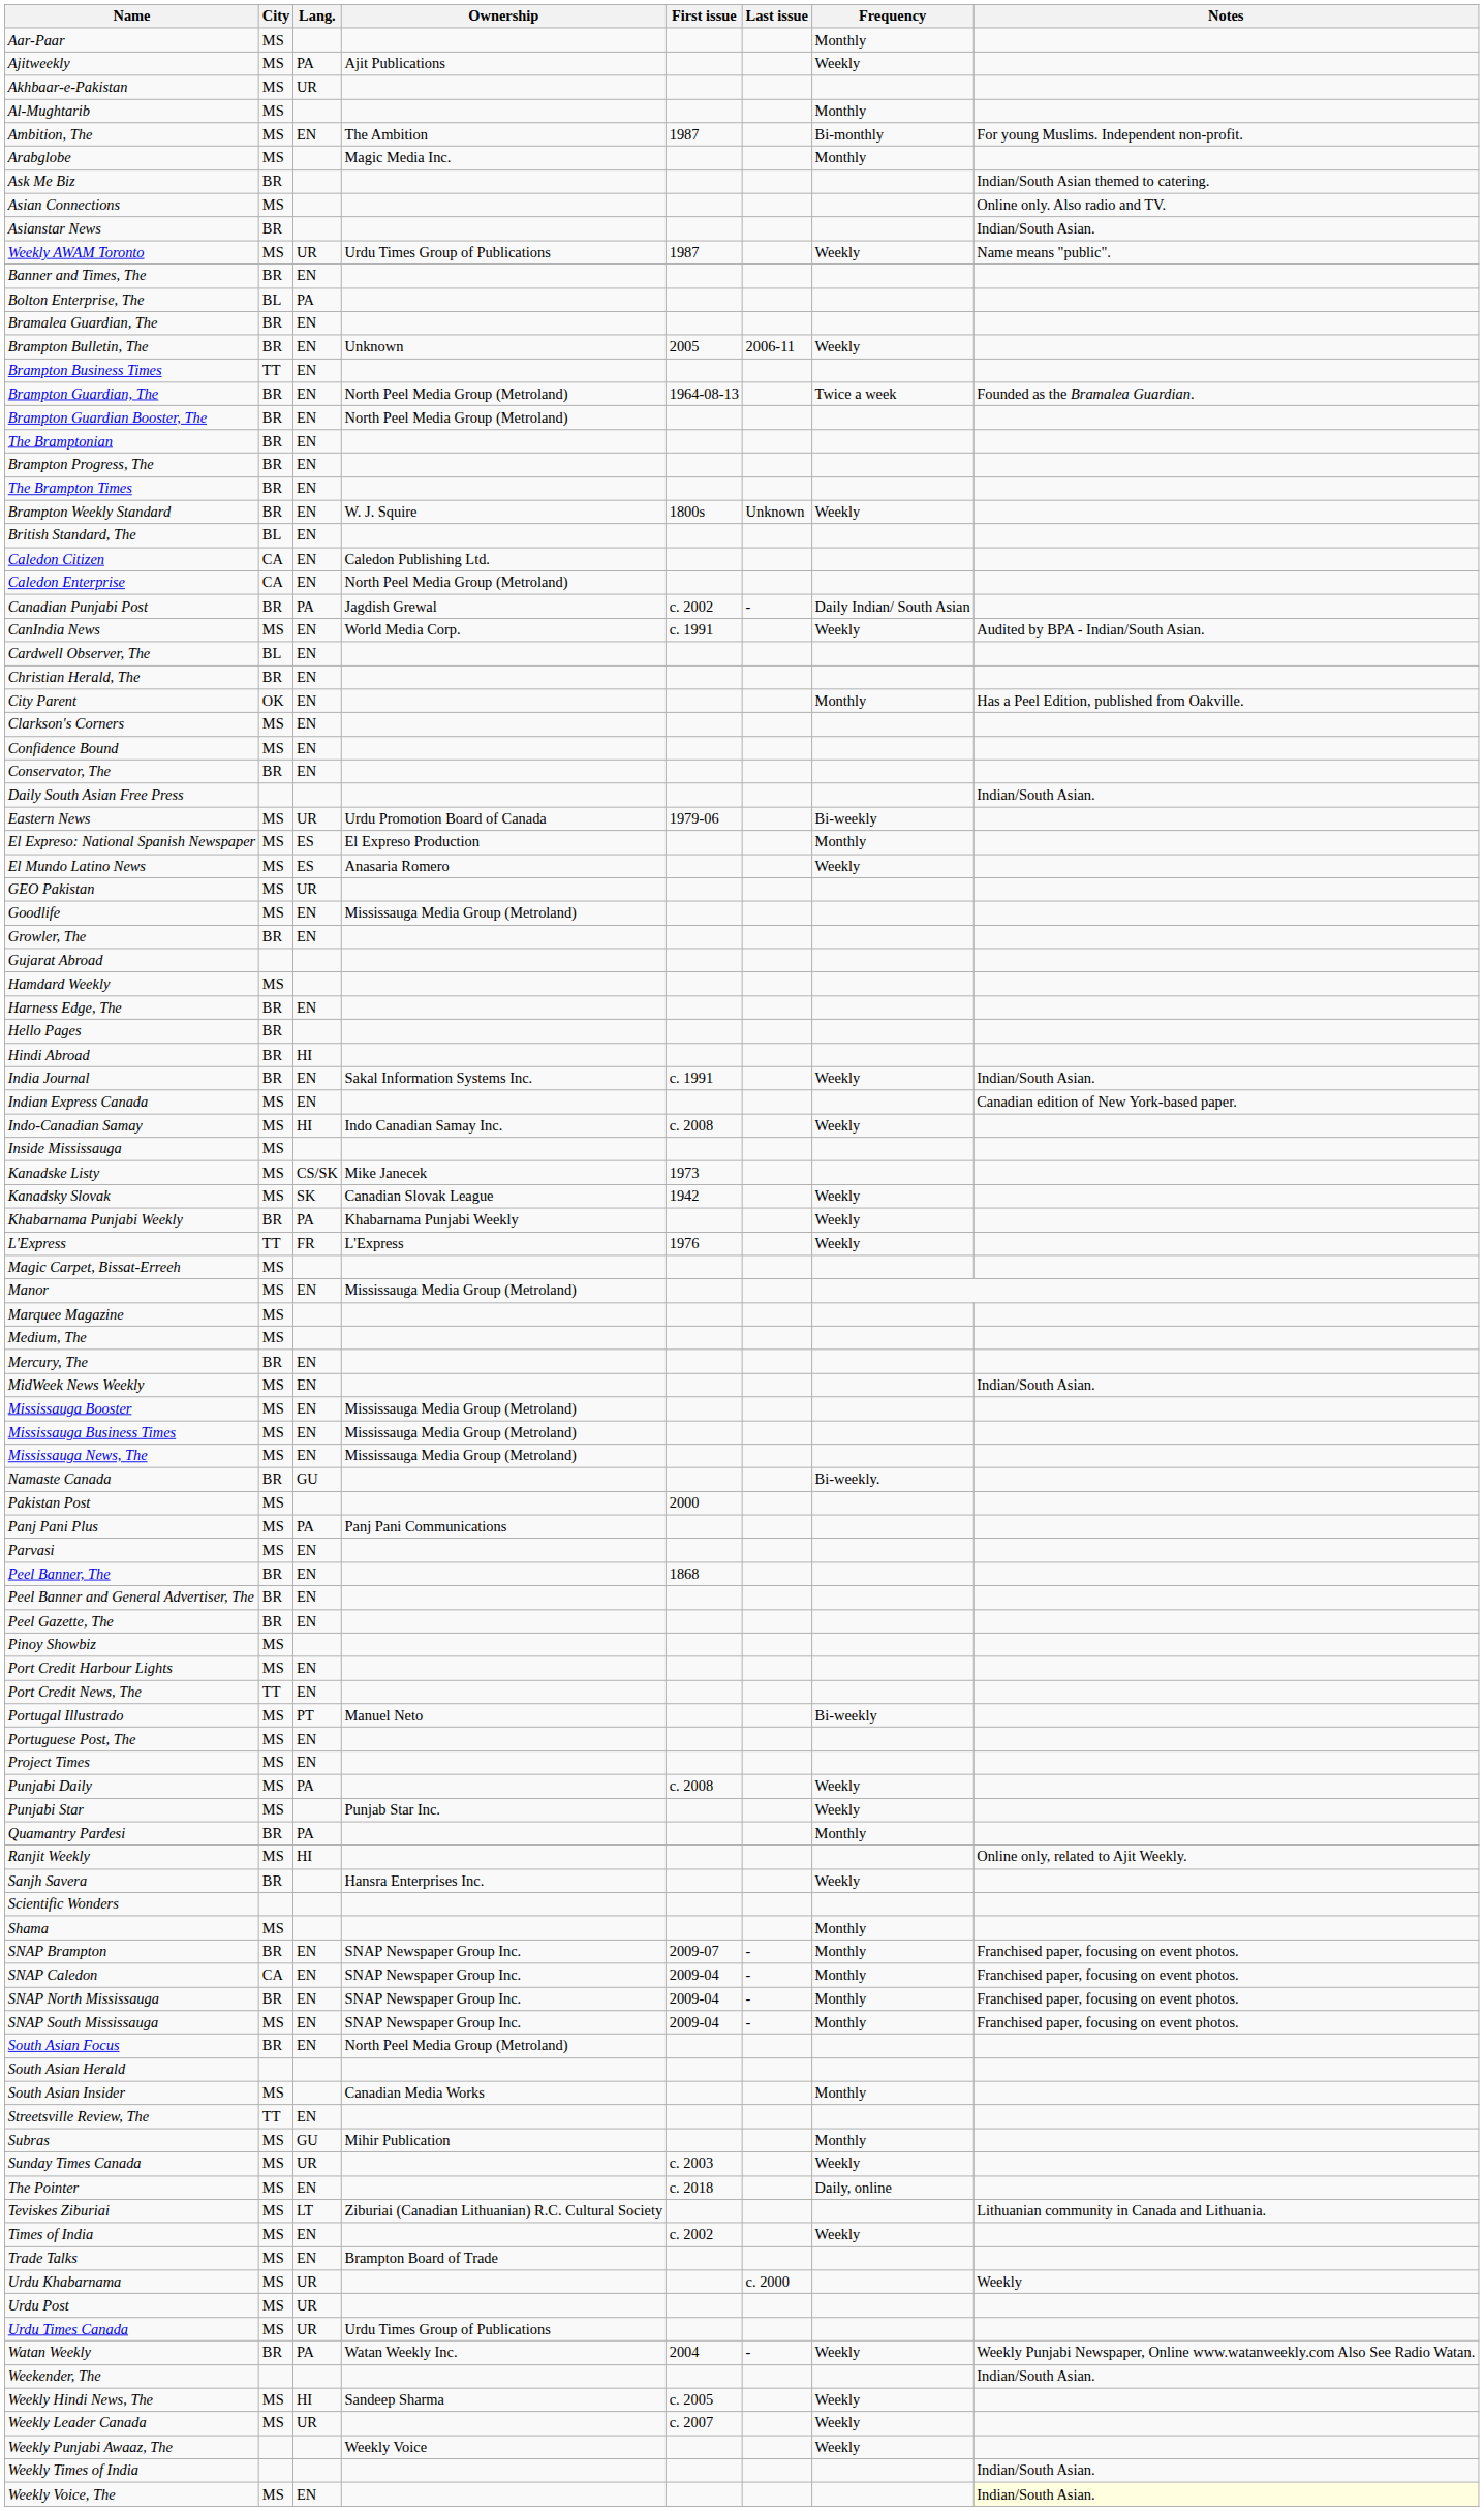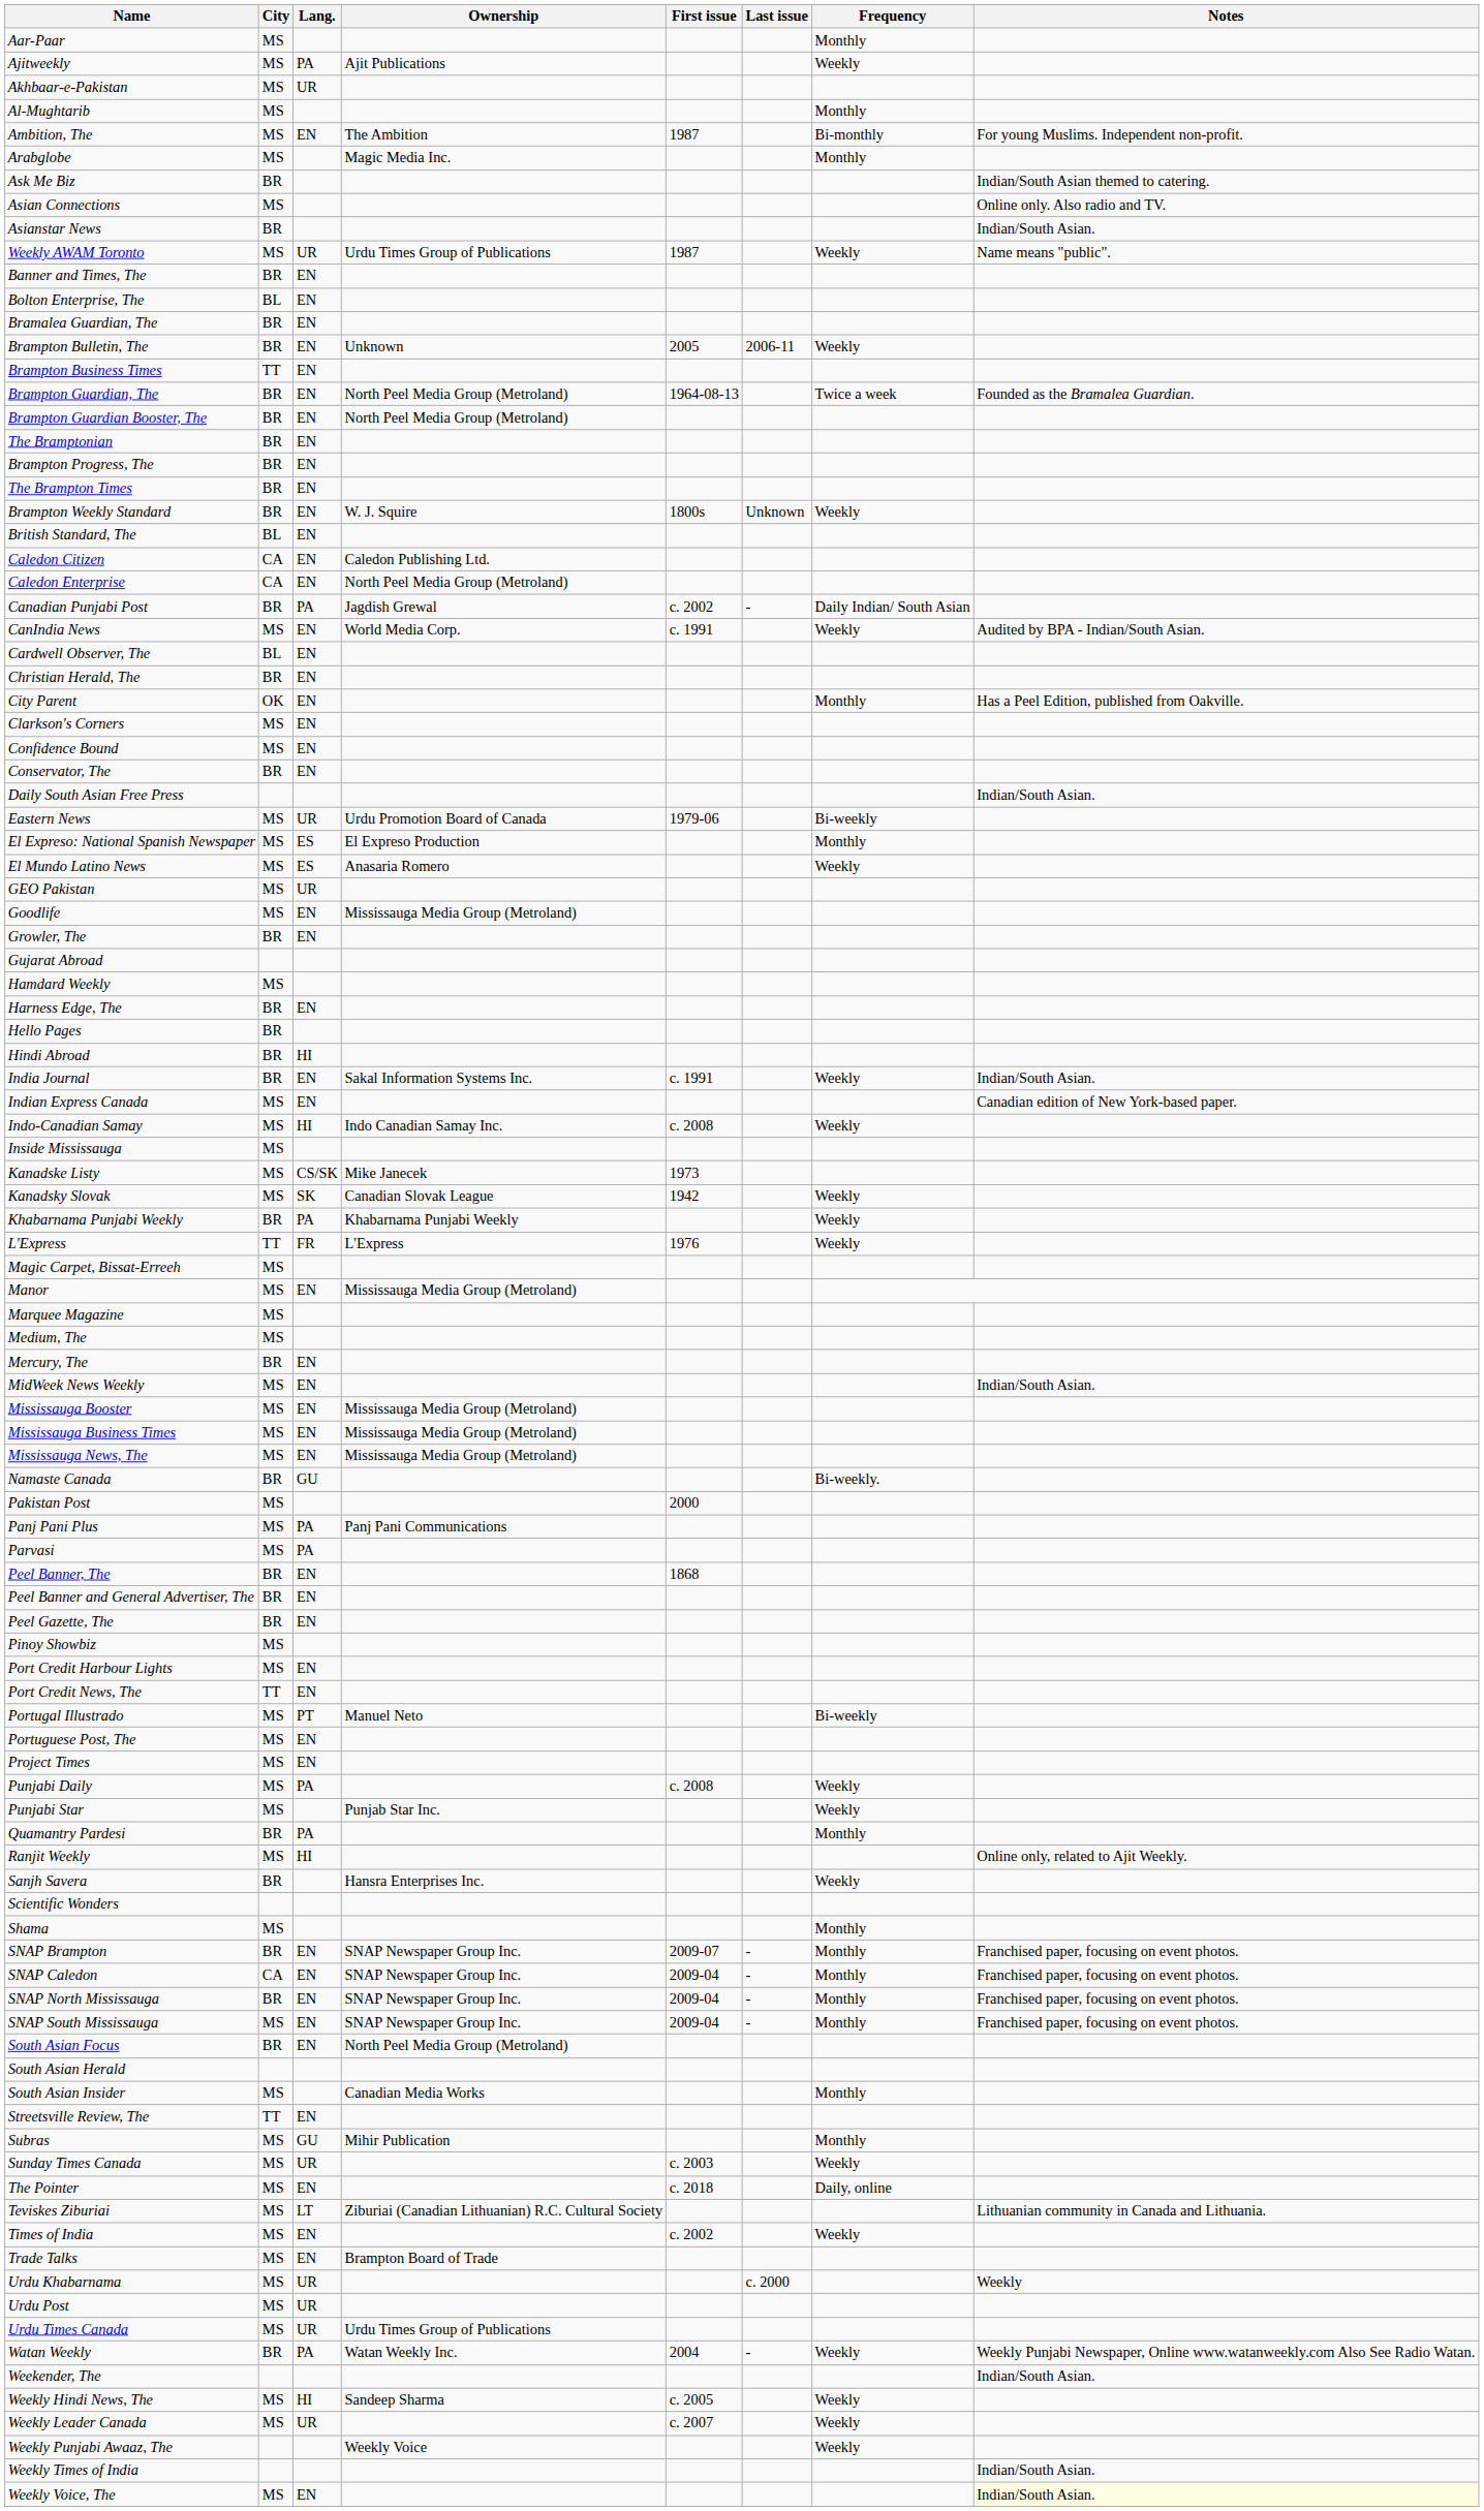Bolton Enterprise, The | Lang.: PA -> EN
Parvasi | Lang.: EN -> PA
